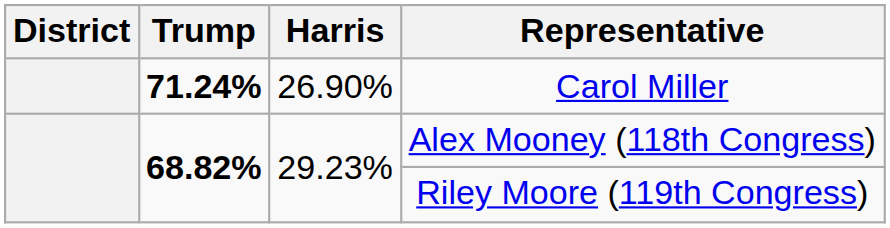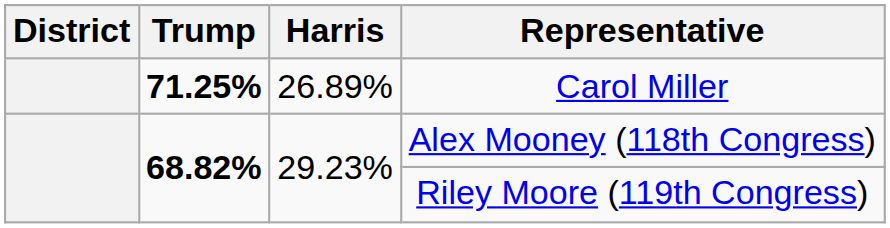Carol Miller | Trump: 71.24% -> 71.25%
Carol Miller | Harris: 26.90% -> 26.89%
